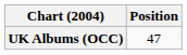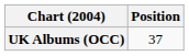UK Albums (OCC) | Position: 47 -> 37
